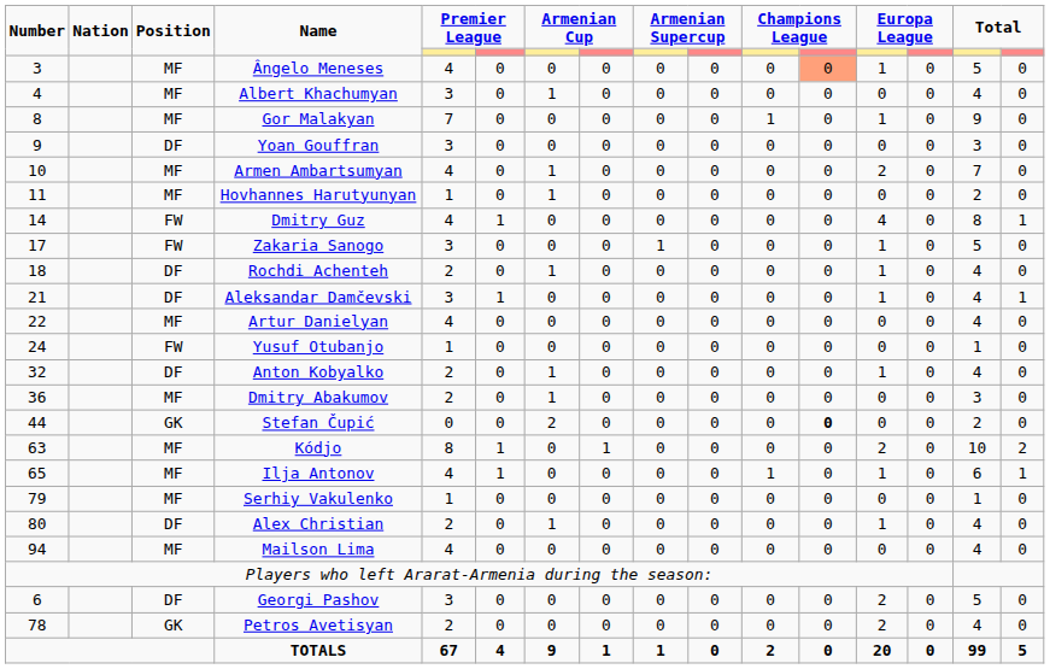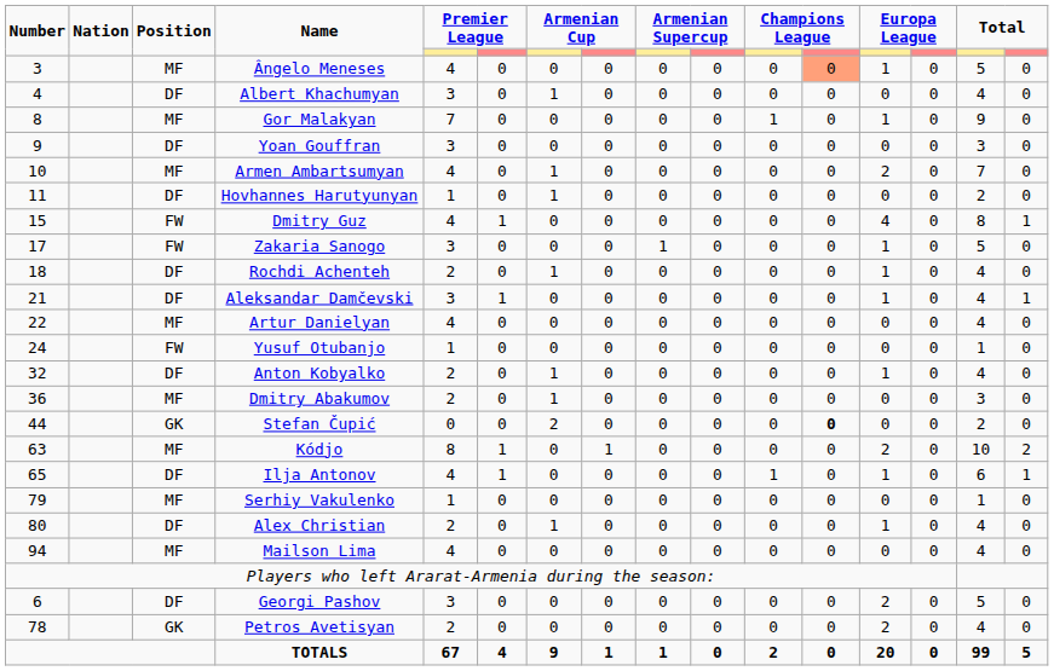Albert Khachumyan | Position: MF -> DF
Hovhannes Harutyunyan | Position: MF -> DF
Dmitry Guz | Number: 14 -> 15
Ilja Antonov | Position: MF -> DF
